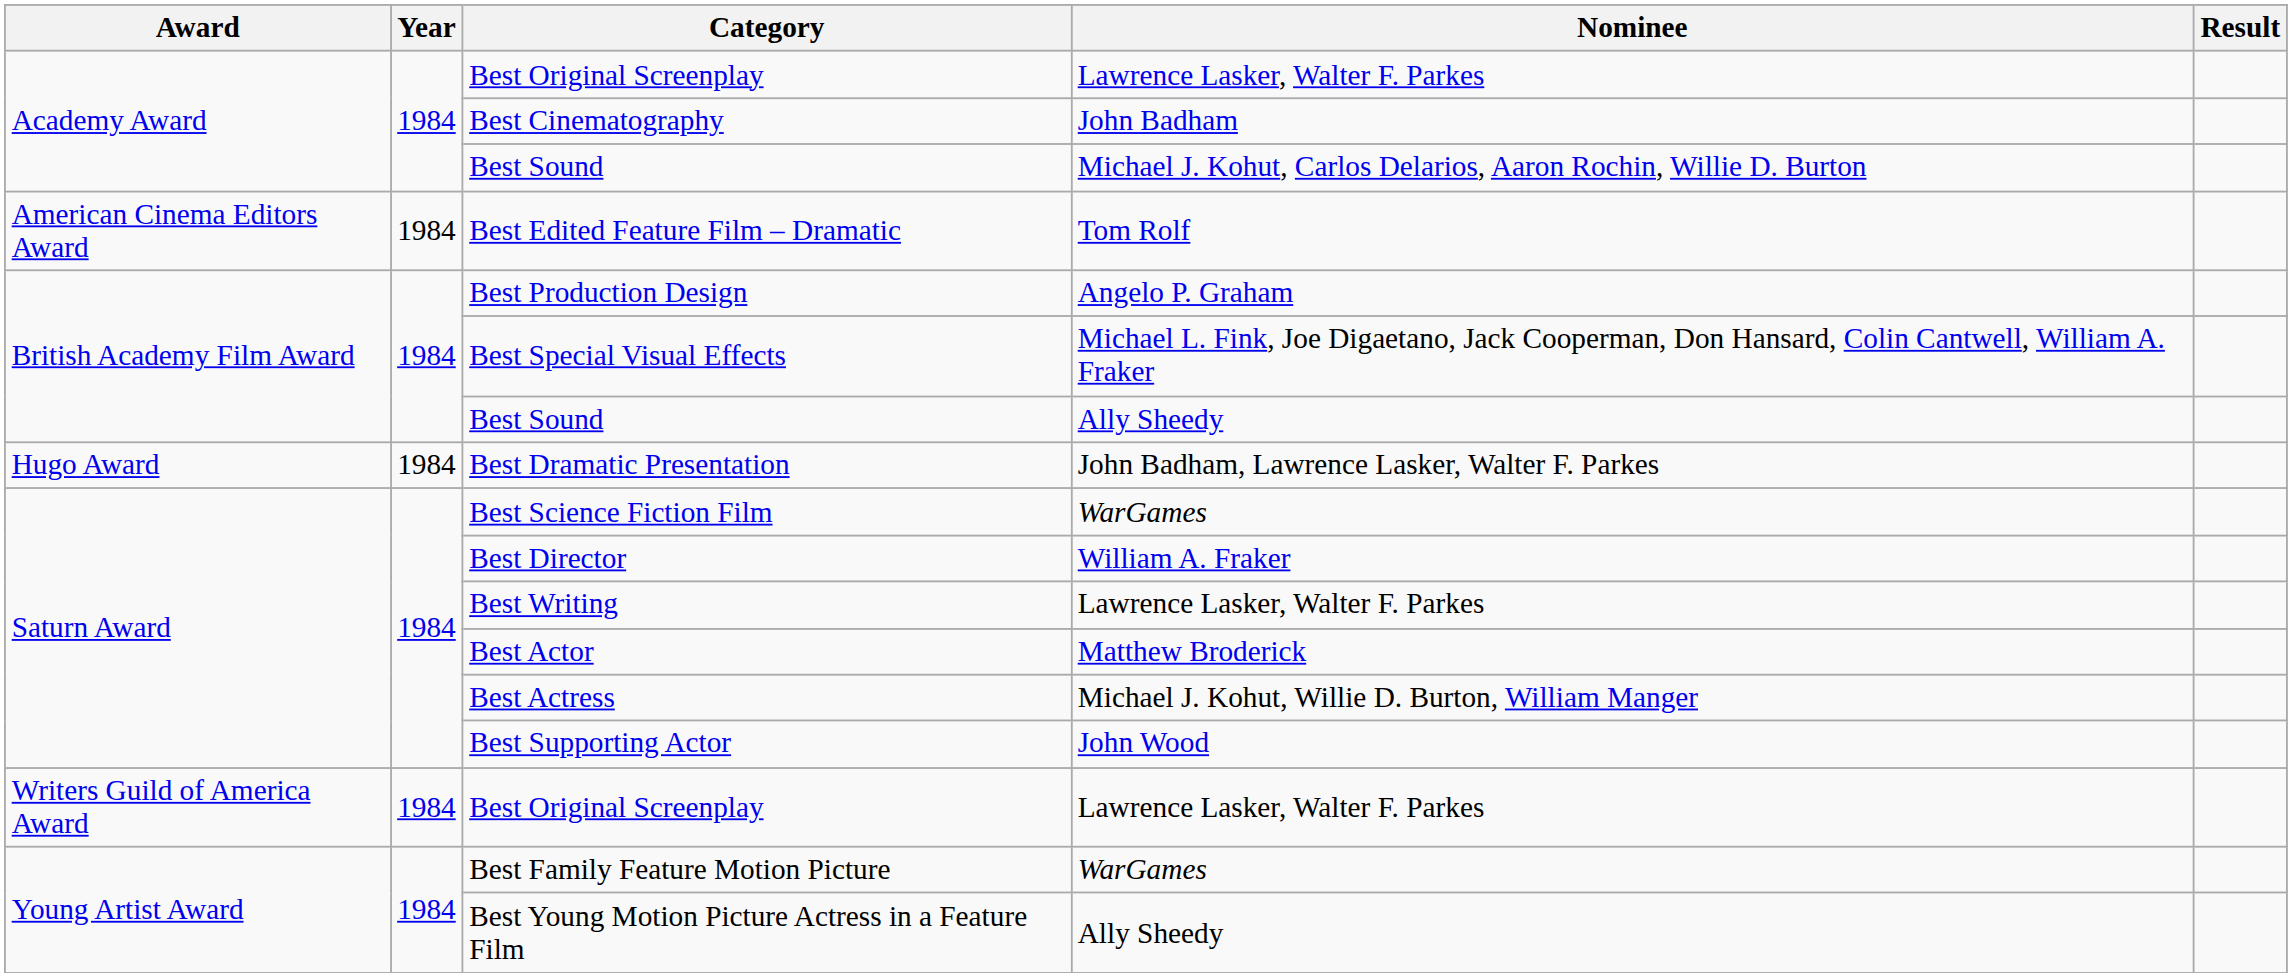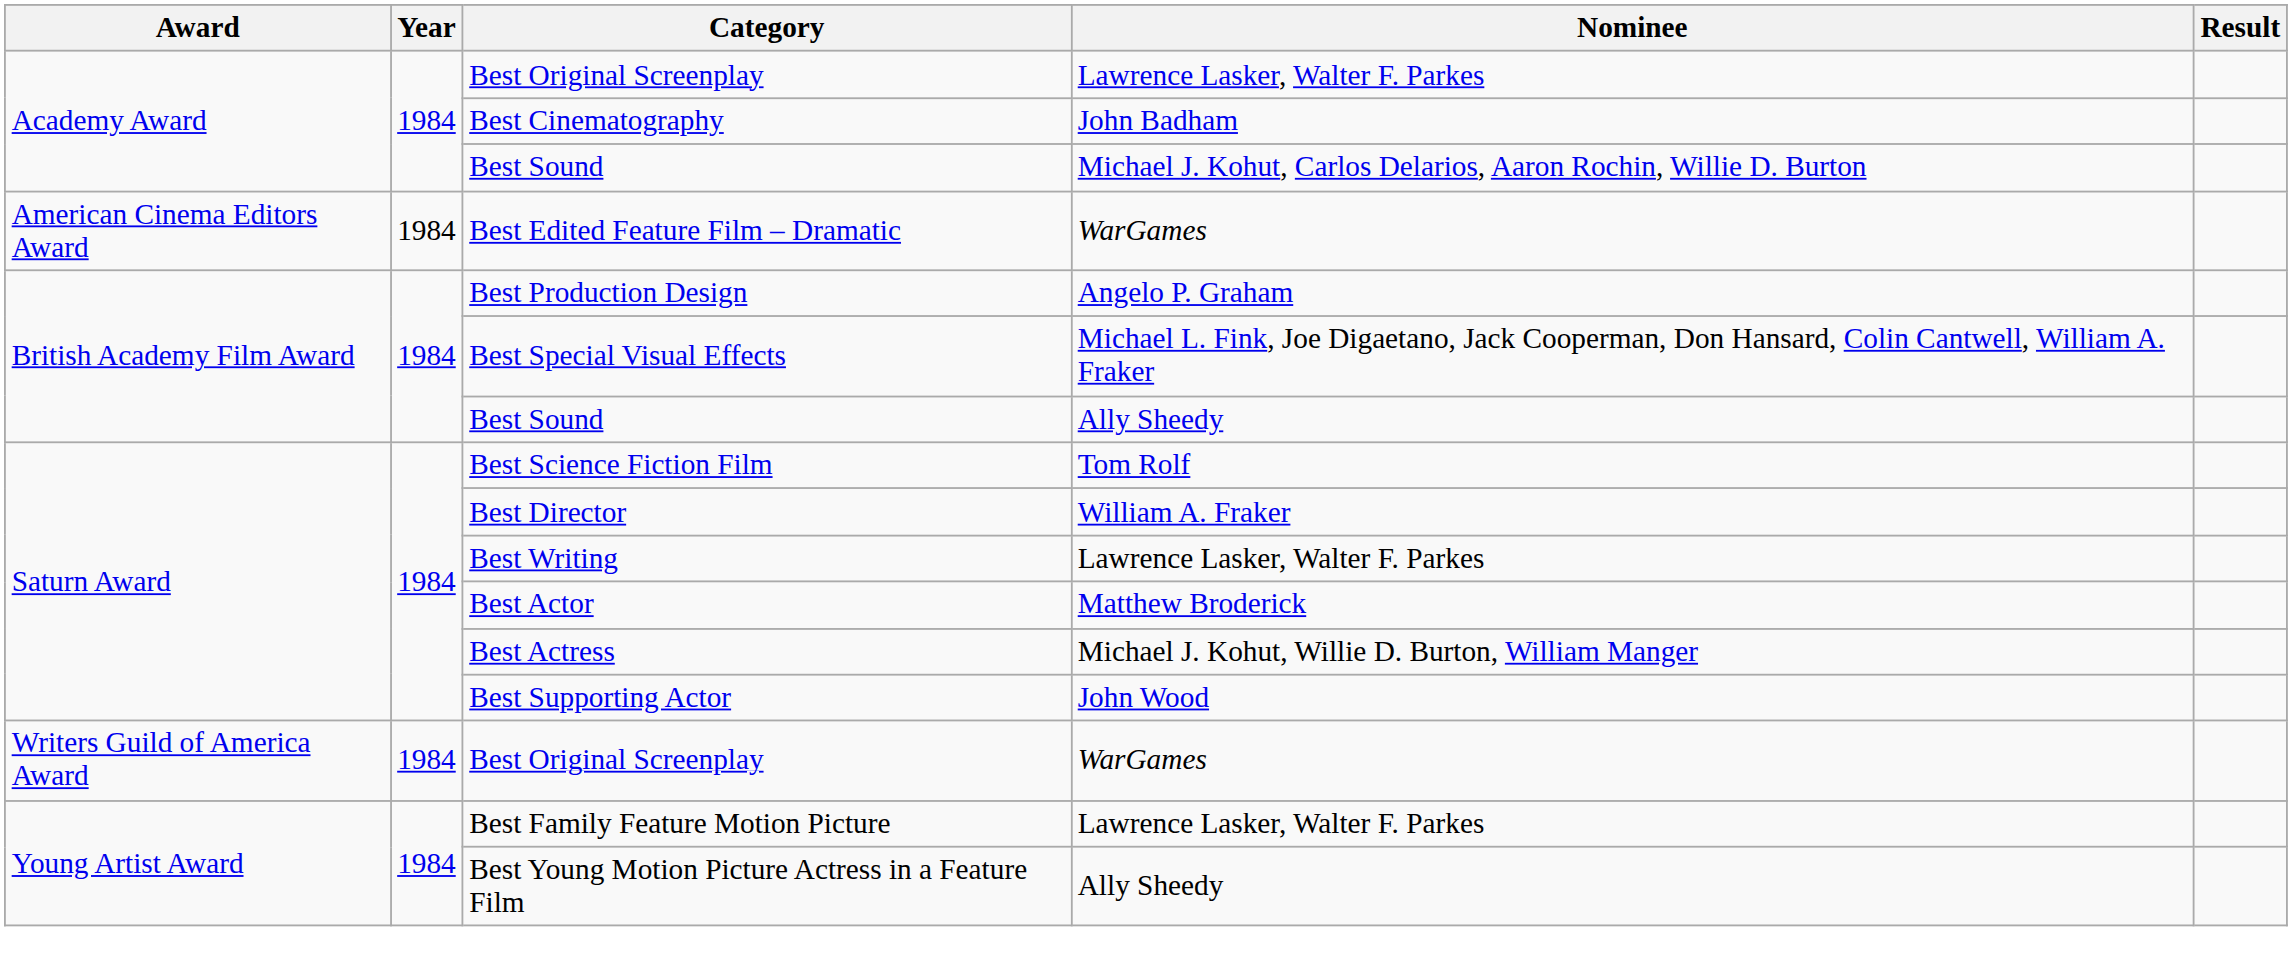Best Edited Feature Film – Dramatic | Nominee: Tom Rolf -> WarGames
- row: Hugo Award | 1984 | Best Dramatic Presentation | John Badham, Lawrence Lasker, Walter F. Parkes
Best Science Fiction Film | Nominee: WarGames -> Tom Rolf
Writers Guild of America Award / Best Original Screenplay | Nominee: Lawrence Lasker, Walter F. Parkes -> WarGames
Best Family Feature Motion Picture | Nominee: WarGames -> Lawrence Lasker, Walter F. Parkes
